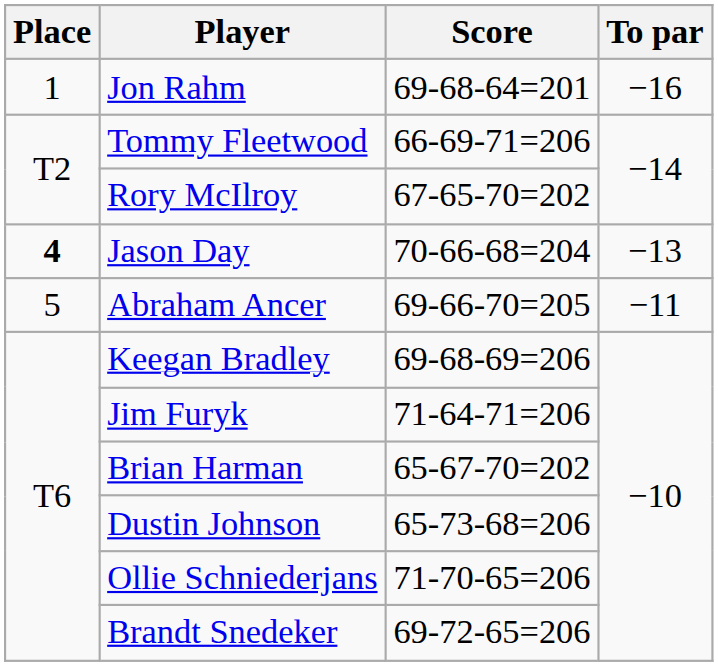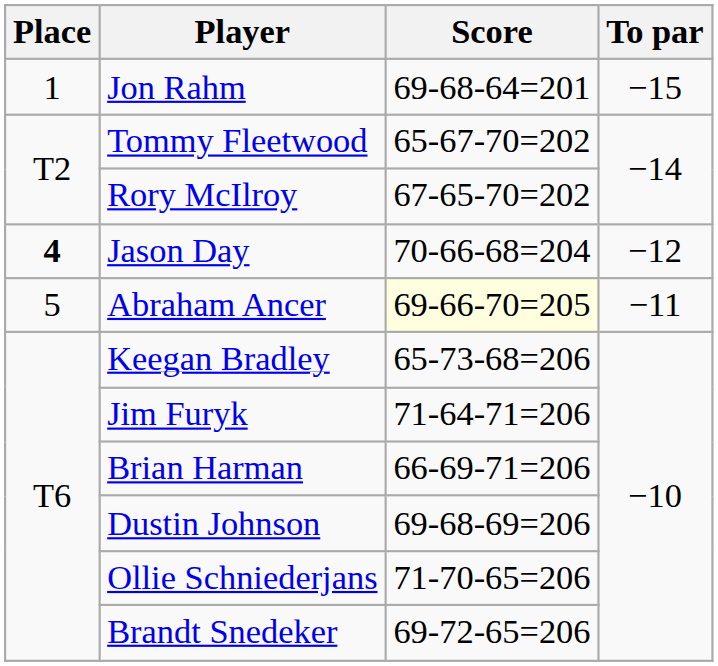Jon Rahm | To par: −16 -> −15
Tommy Fleetwood | Score: 66-69-71=206 -> 65-67-70=202
Jason Day | To par: −13 -> −12
Abraham Ancer | Score: no background -> lightyellow background
Keegan Bradley | Score: 69-68-69=206 -> 65-73-68=206
Brian Harman | Score: 65-67-70=202 -> 66-69-71=206
Dustin Johnson | Score: 65-73-68=206 -> 69-68-69=206
